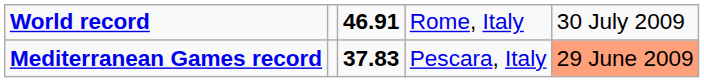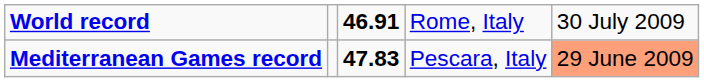Mediterranean Games record | column 3: 37.83 -> 47.83
